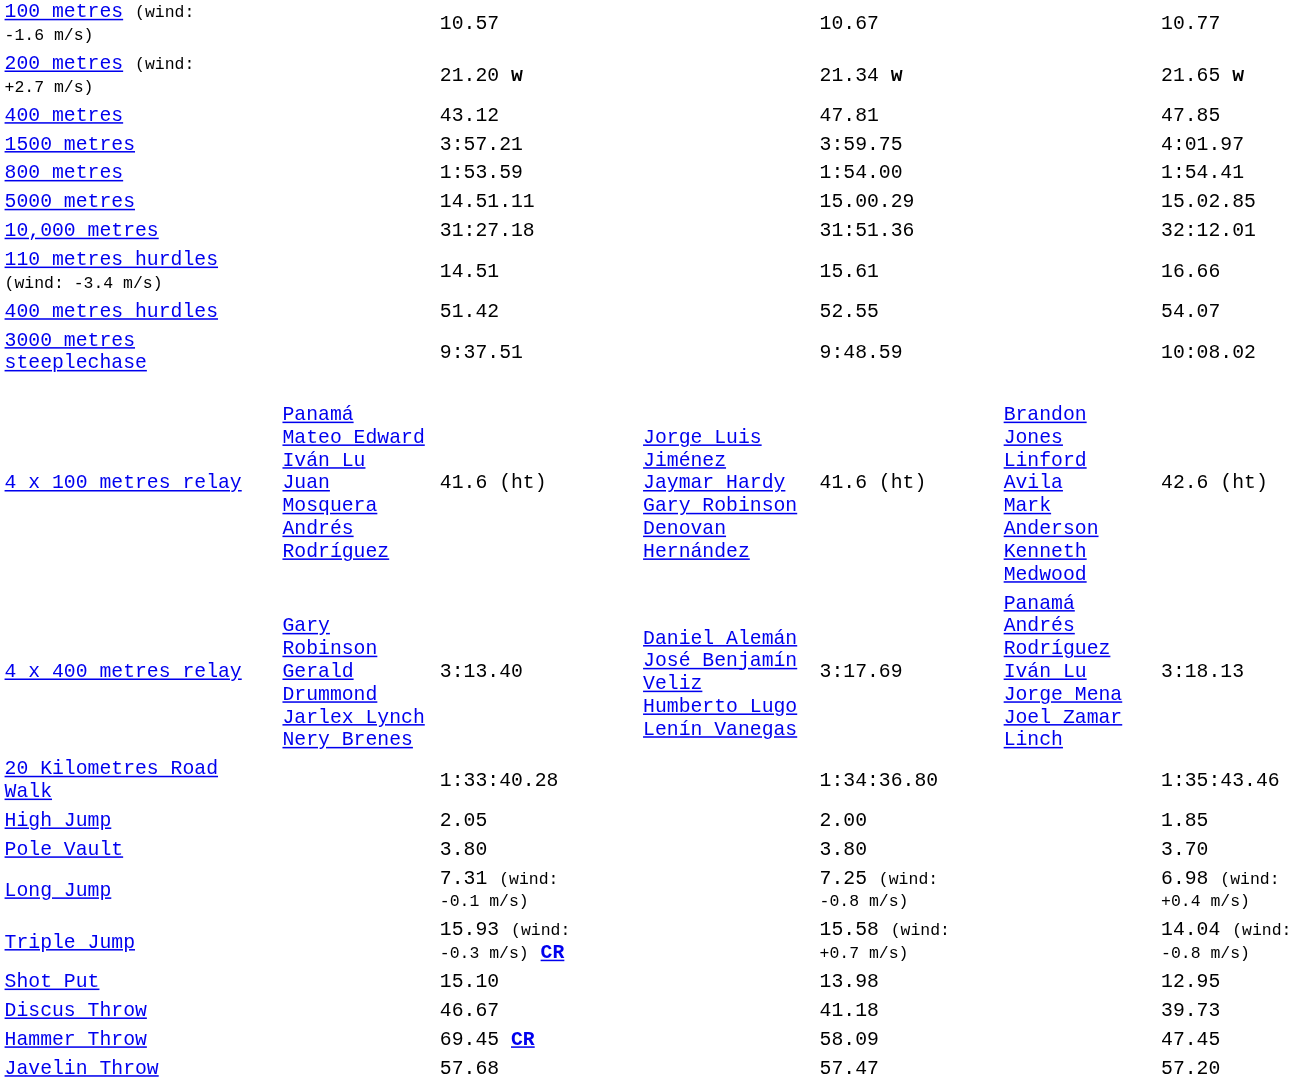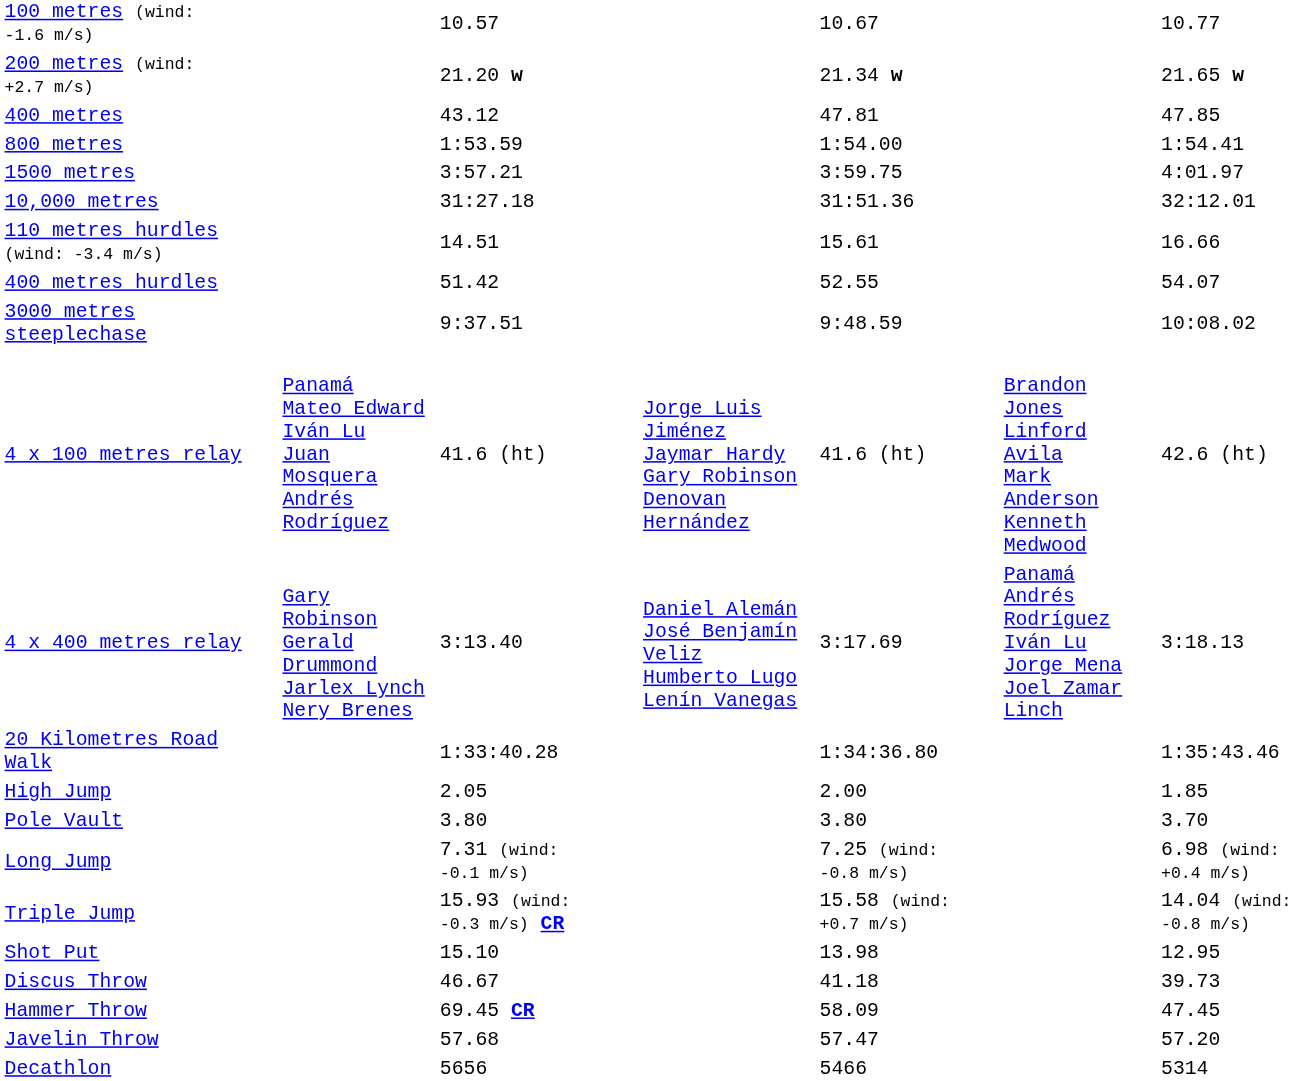rows swapped: 800 metres <-> 1500 metres
- row: 5000 metres | 14.51.11 | 15.00.29 | 15.02.85
+ row: Decathlon | 5656 | 5466 | 5314
